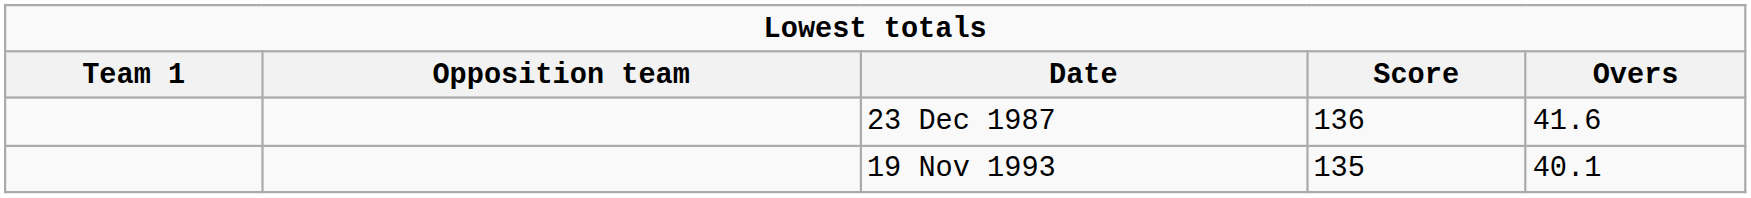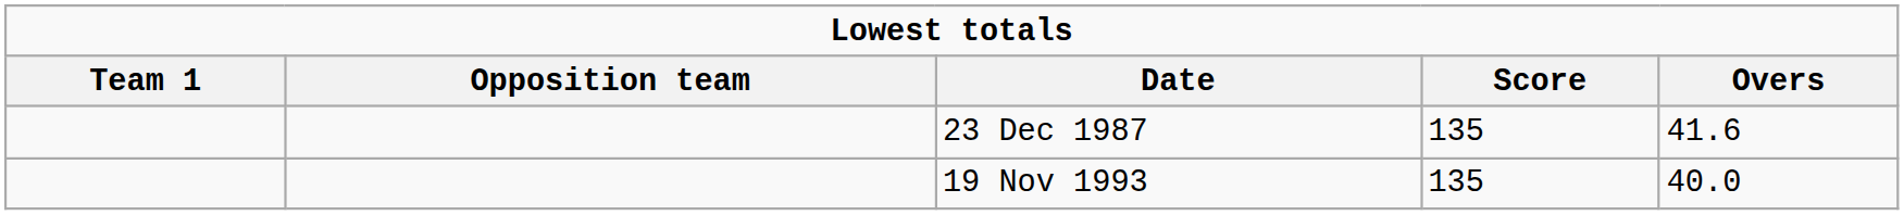23 Dec 1987 | Score: 136 -> 135
19 Nov 1993 | Overs: 40.1 -> 40.0
